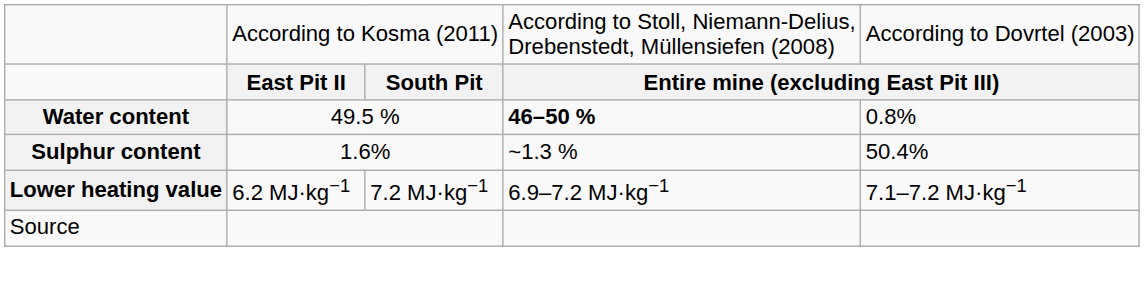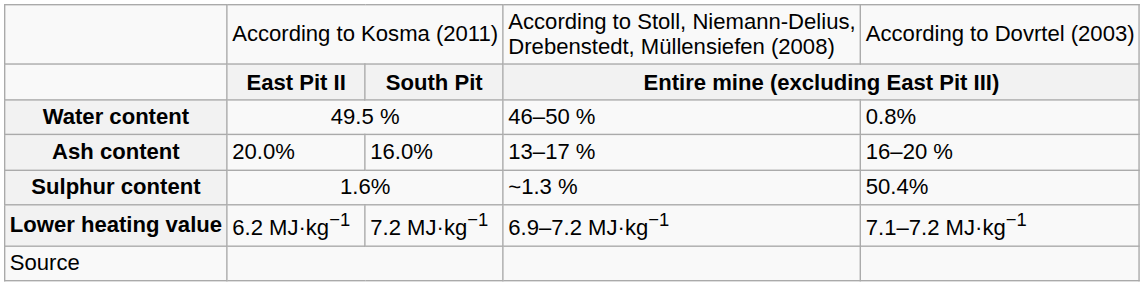Water content | column 4: bold -> normal
+ row: Ash content | 20.0% | 16.0% | 13–17 % | 16–20 %
